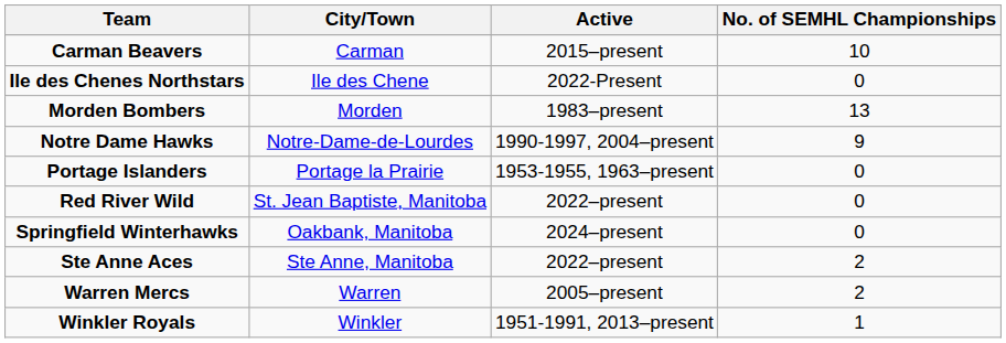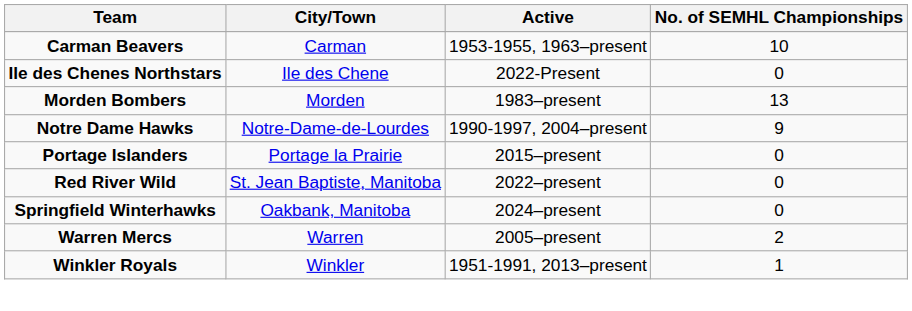Carman Beavers | Active: 2015–present -> 1953-1955, 1963–present
Portage Islanders | Active: 1953-1955, 1963–present -> 2015–present
- row: Ste Anne Aces | Ste Anne, Manitoba | 2022–present | 2
